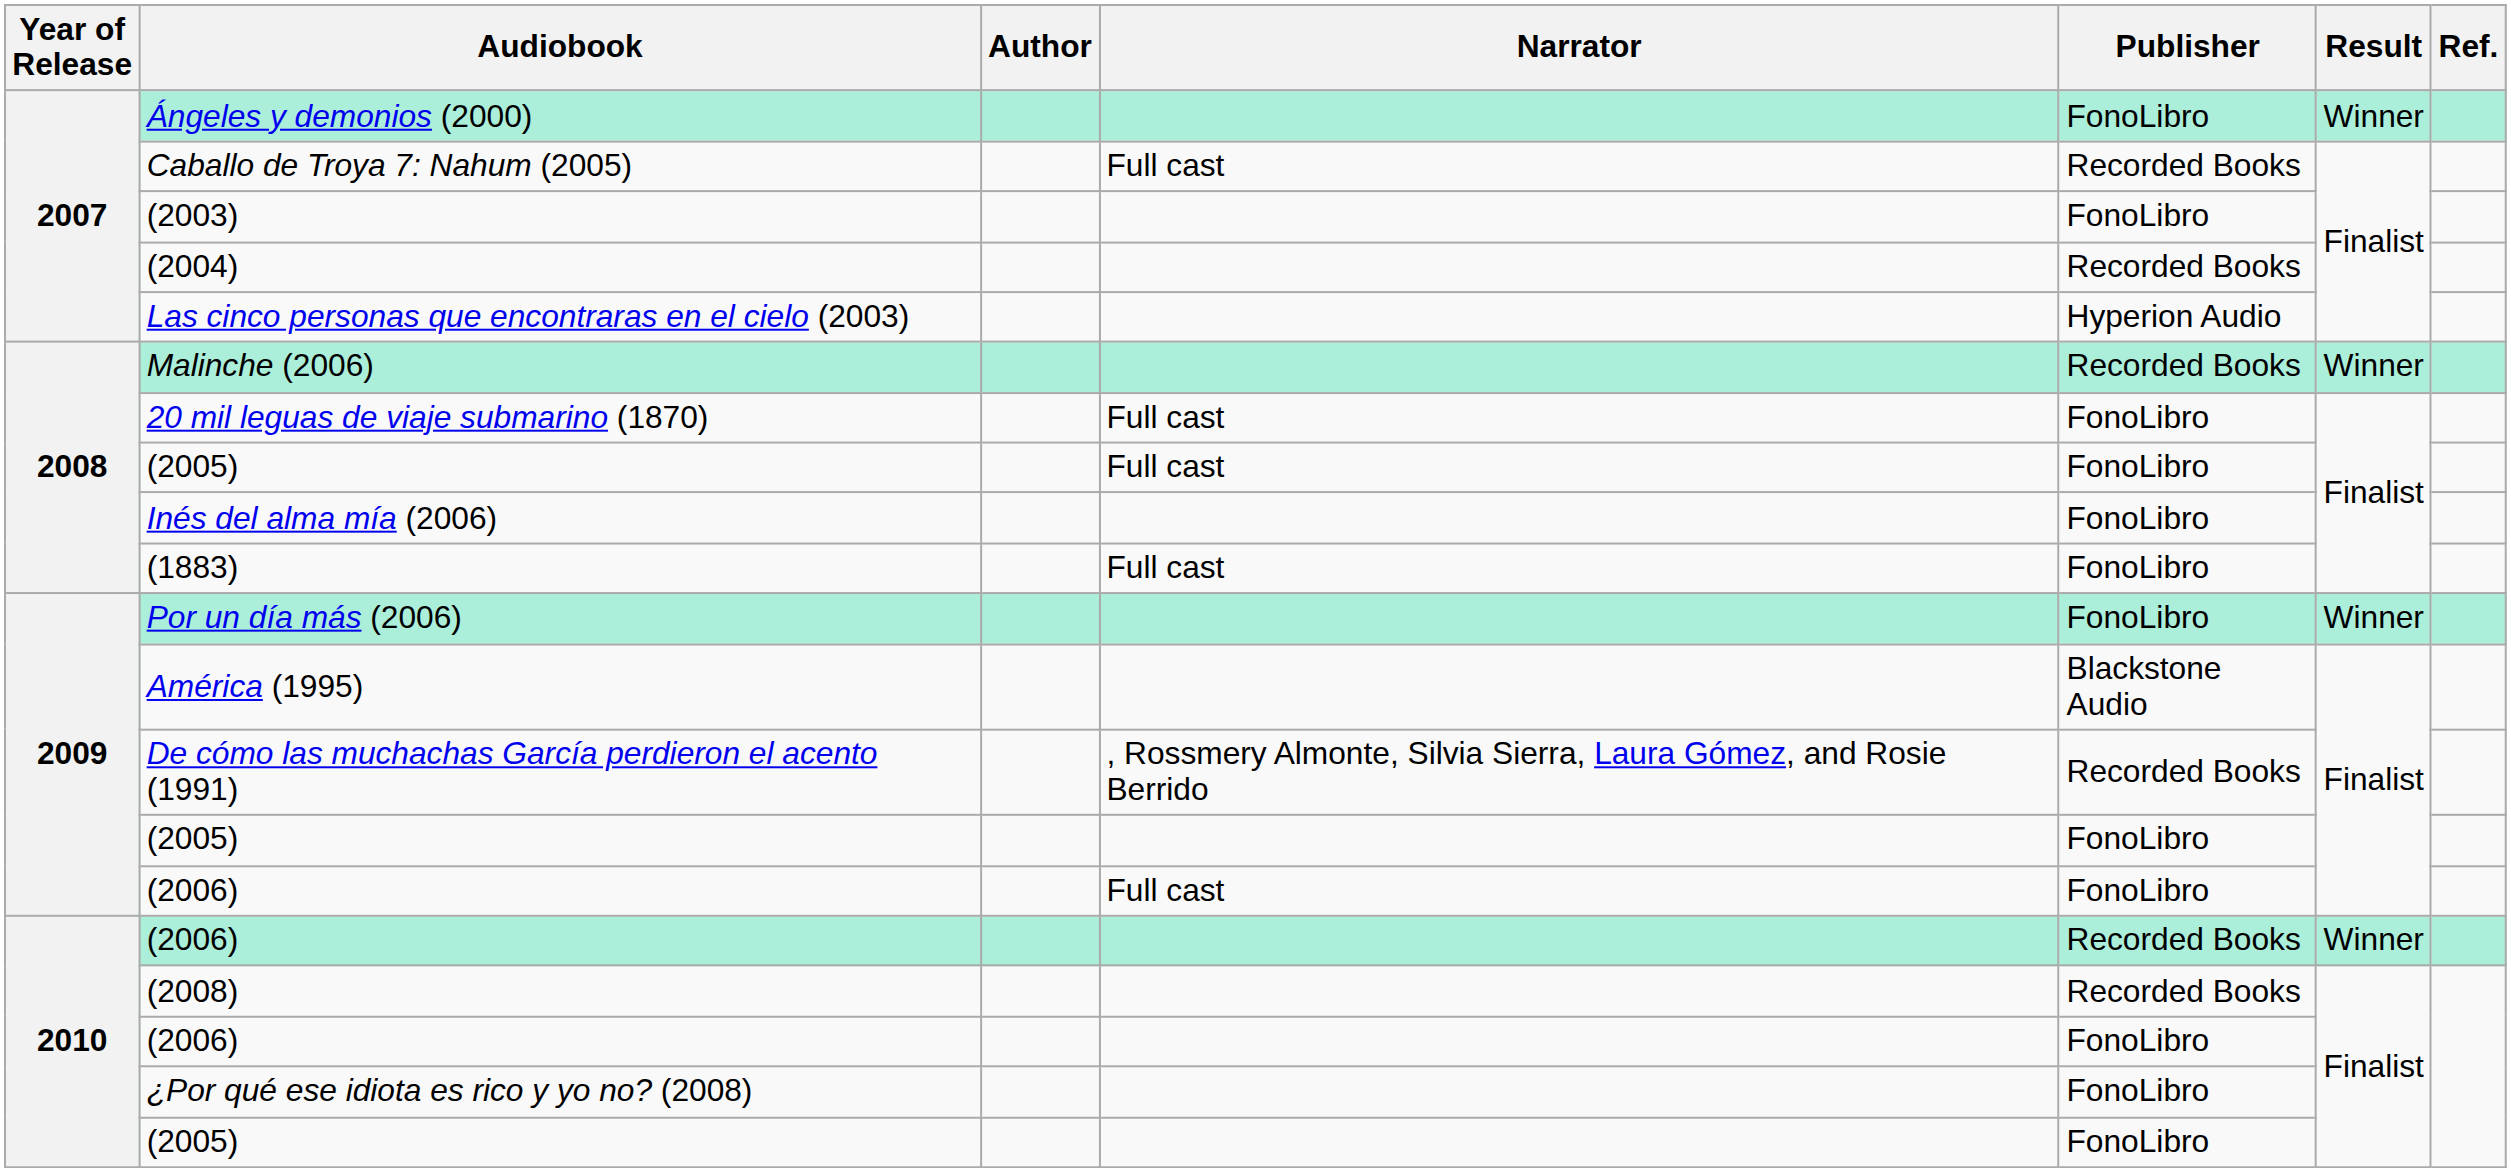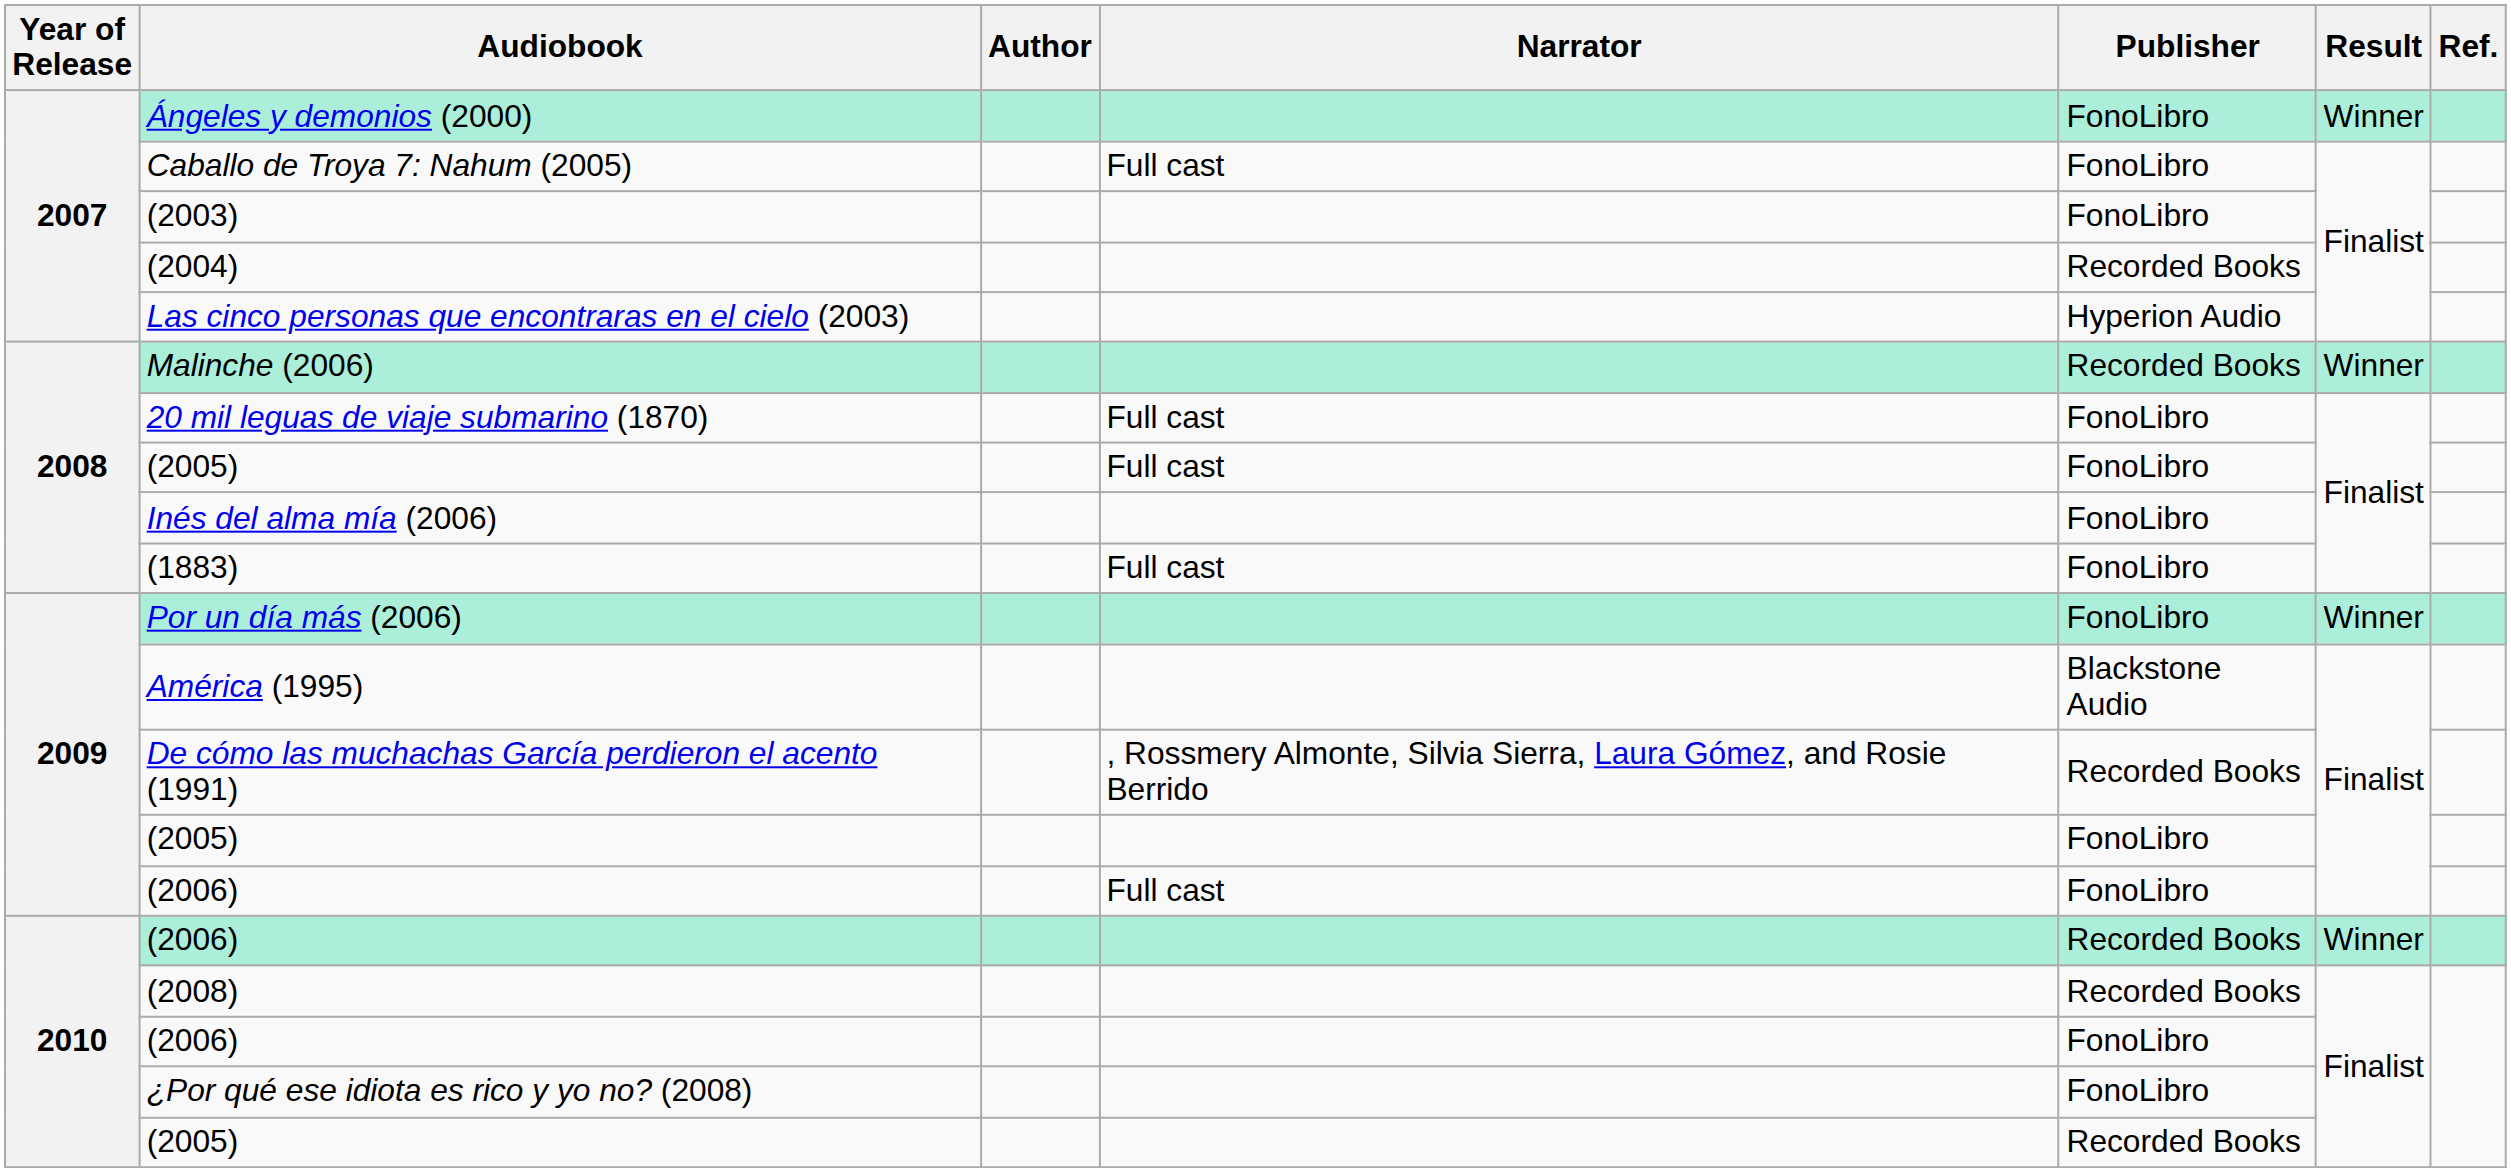Caballo de Troya 7: Nahum (2005) | Publisher: Recorded Books -> FonoLibro
2010 / (2005) | Publisher: FonoLibro -> Recorded Books
